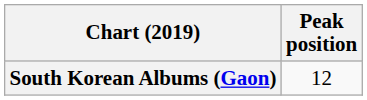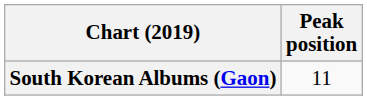South Korean Albums (Gaon) | Peak position: 12 -> 11
